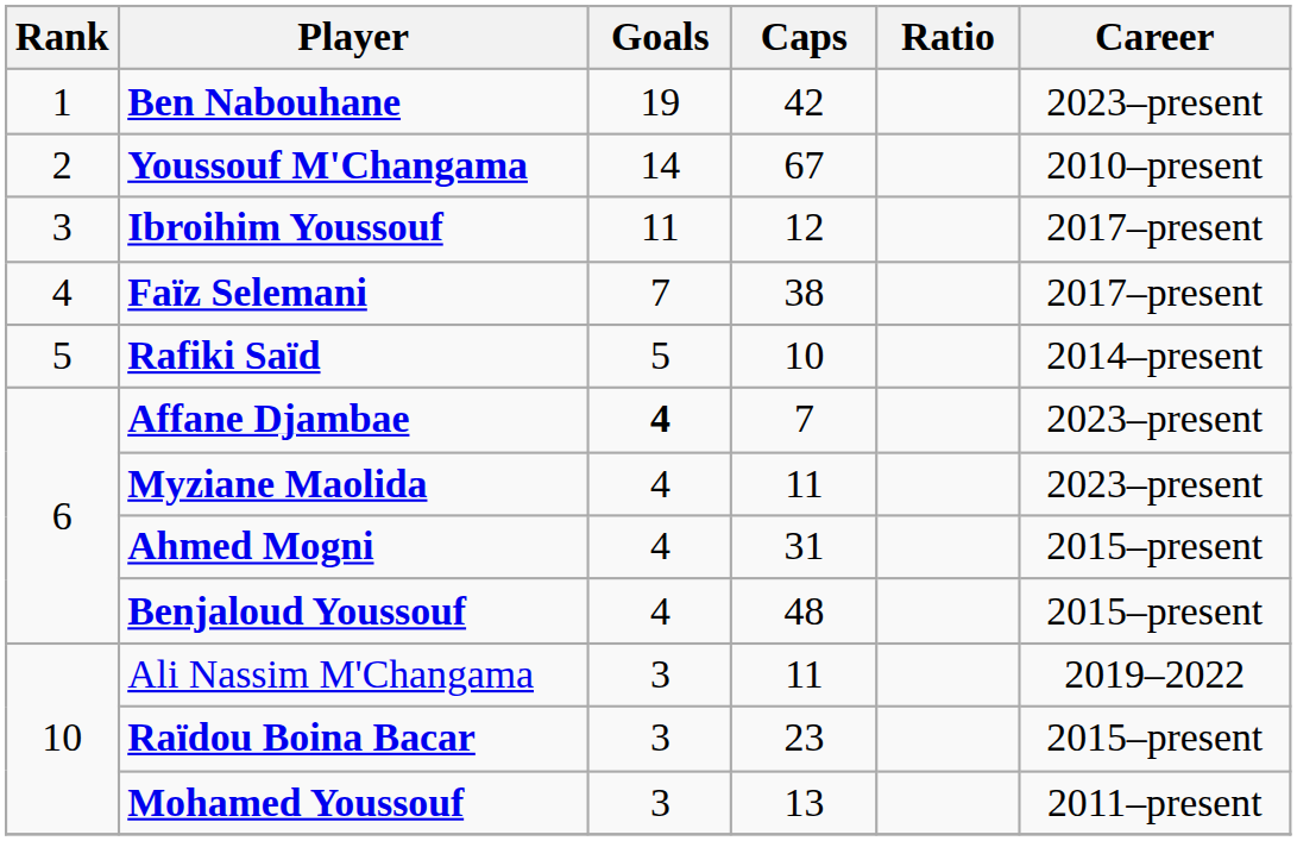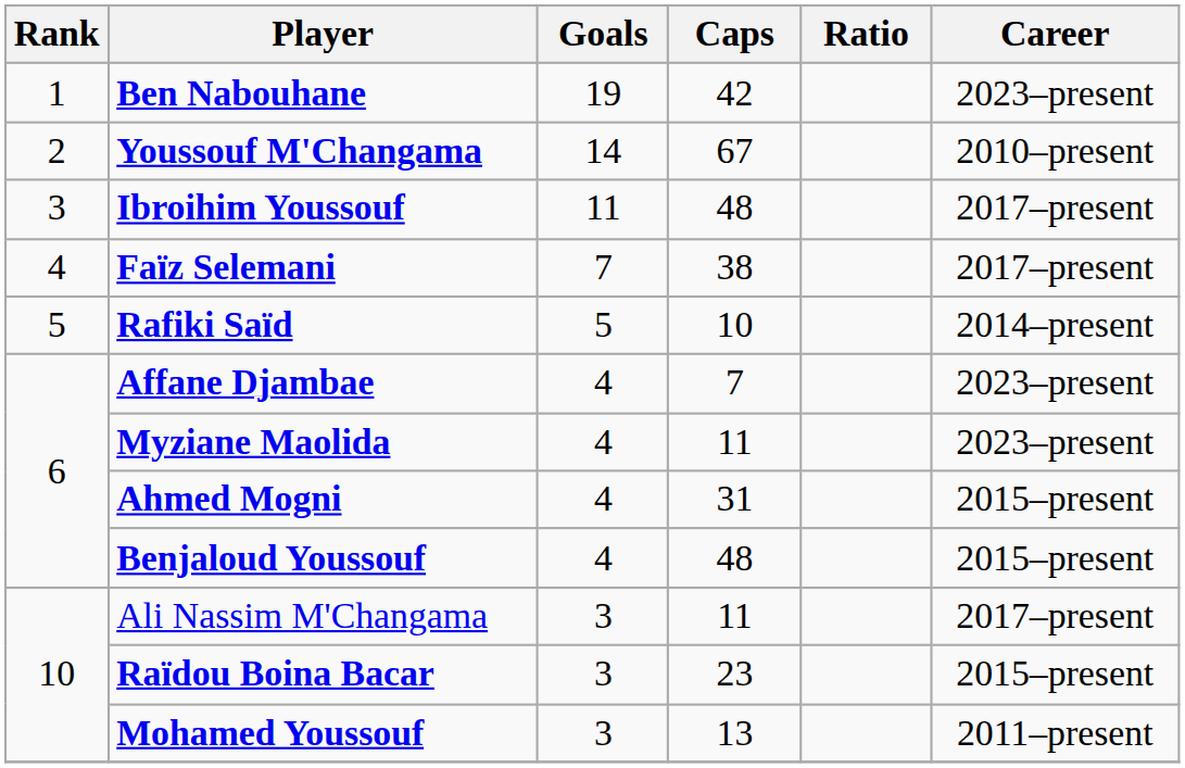Ibroihim Youssouf | Caps: 12 -> 48
Affane Djambae | Goals: bold -> normal
Ali Nassim M'Changama | Career: 2019–2022 -> 2017–present
